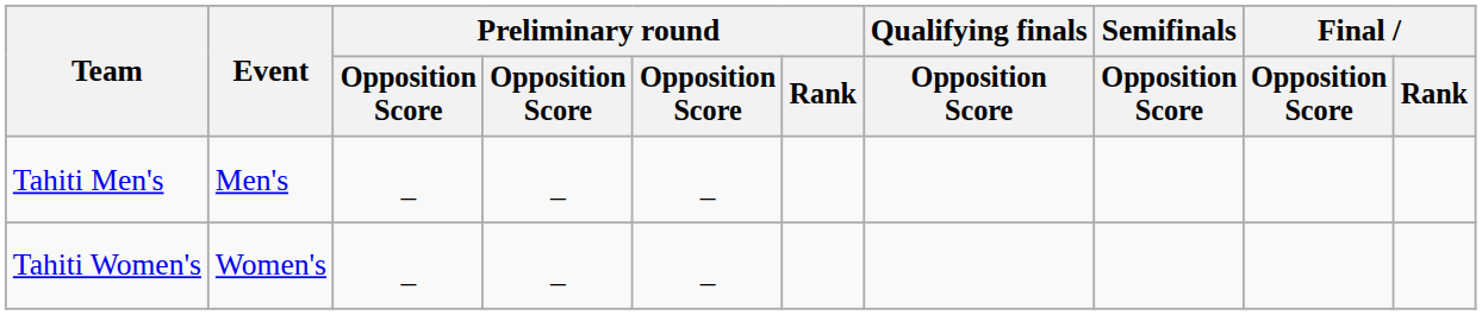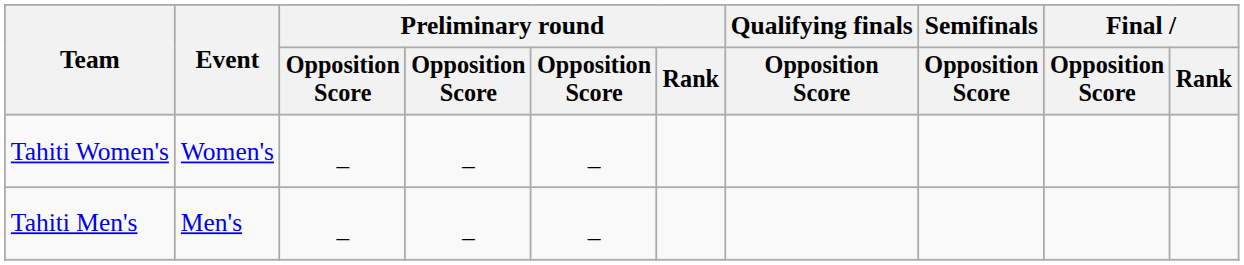rows swapped: Tahiti Men's <-> Tahiti Women's
